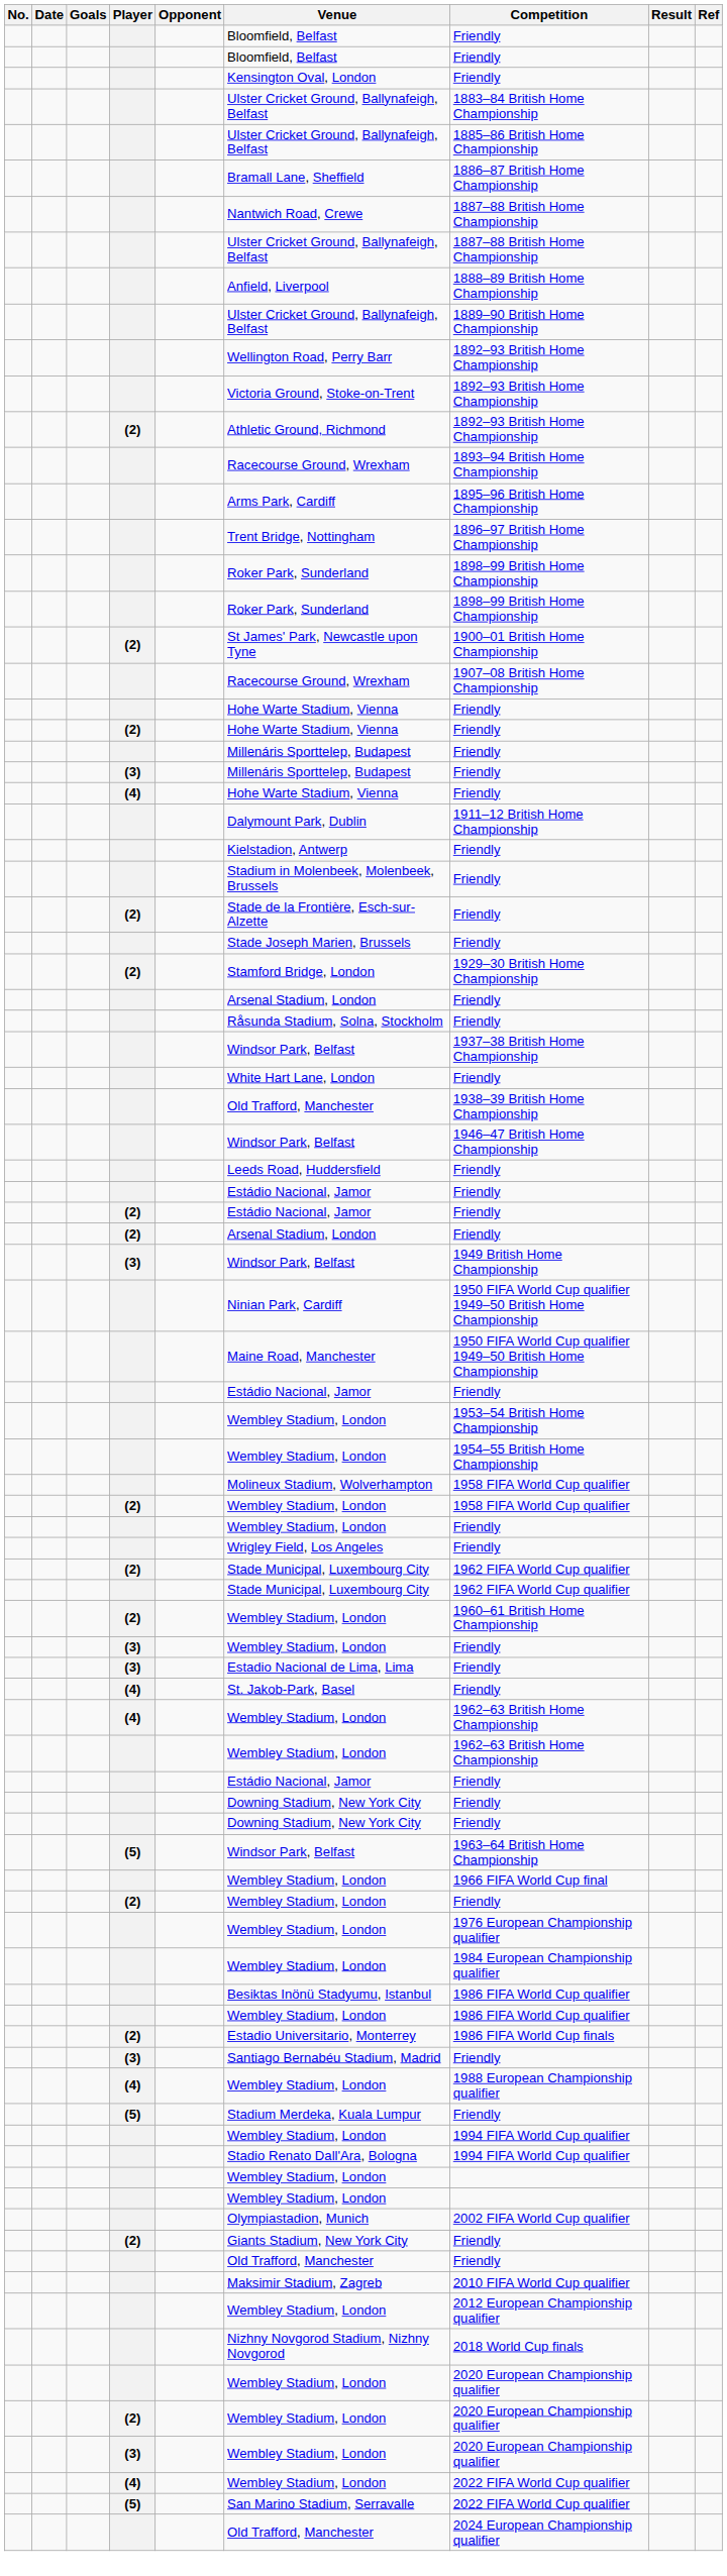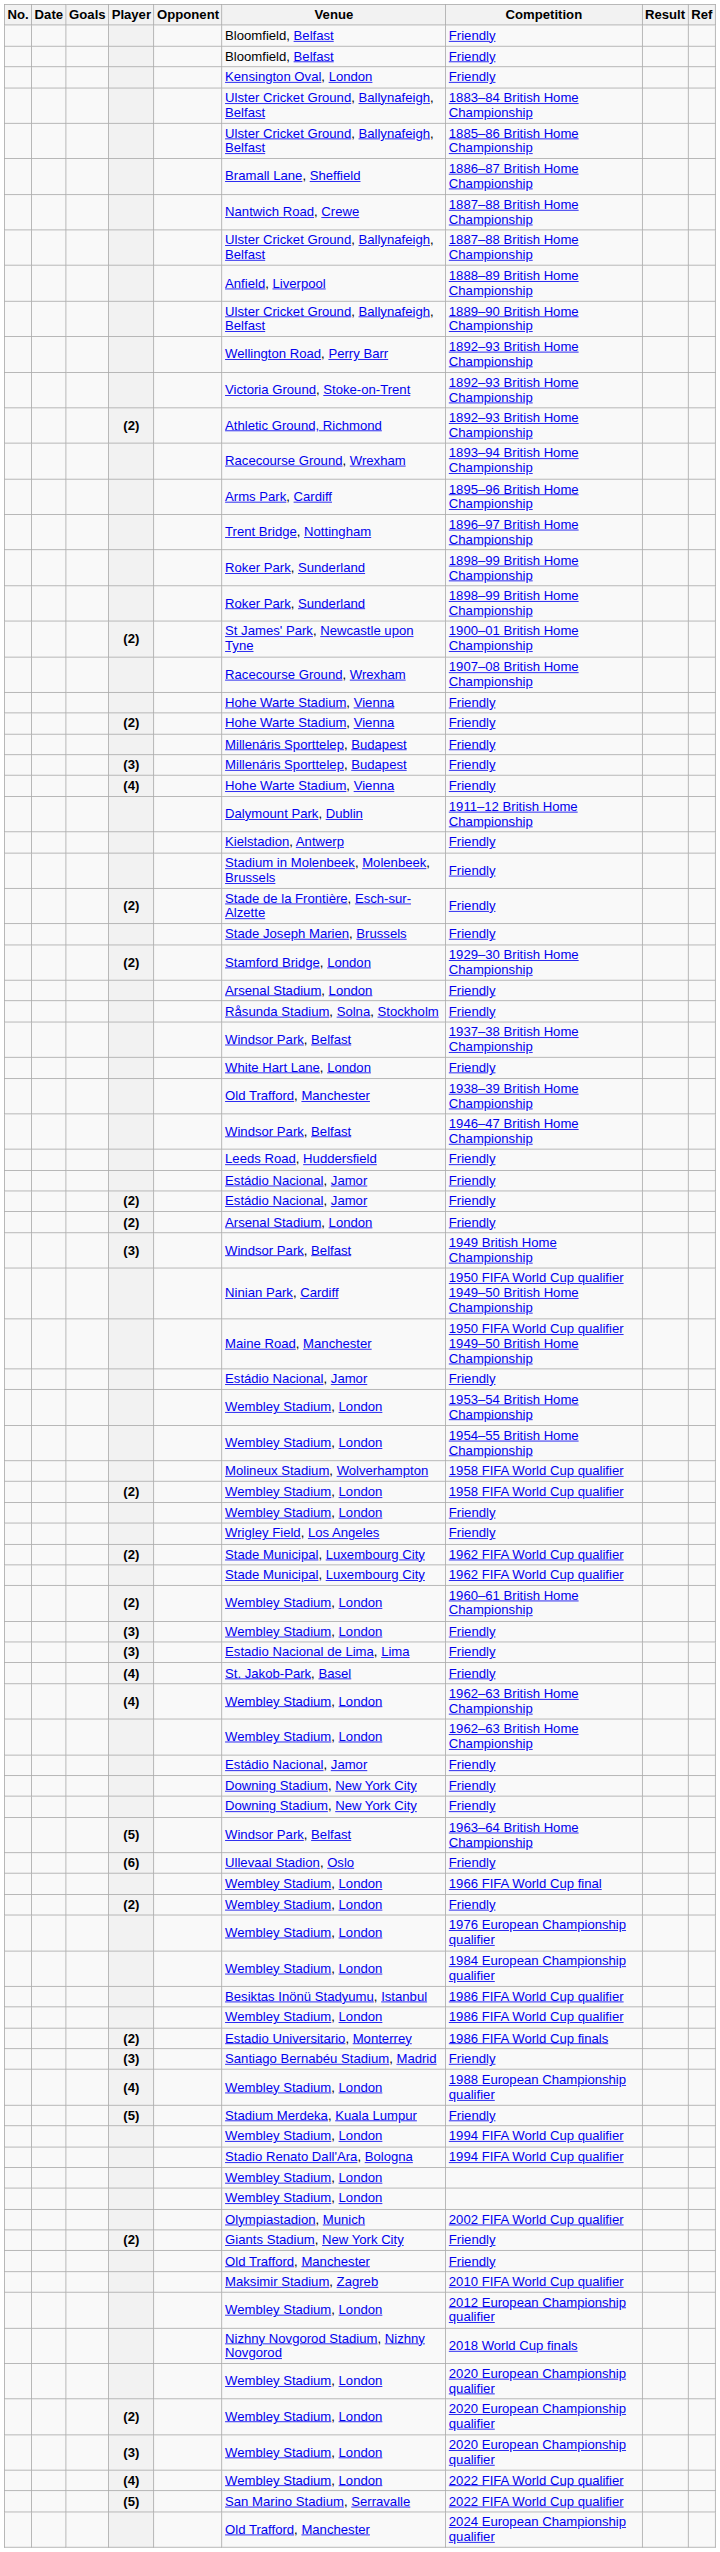+ row: (6) | Ullevaal Stadion, Oslo | Friendly
